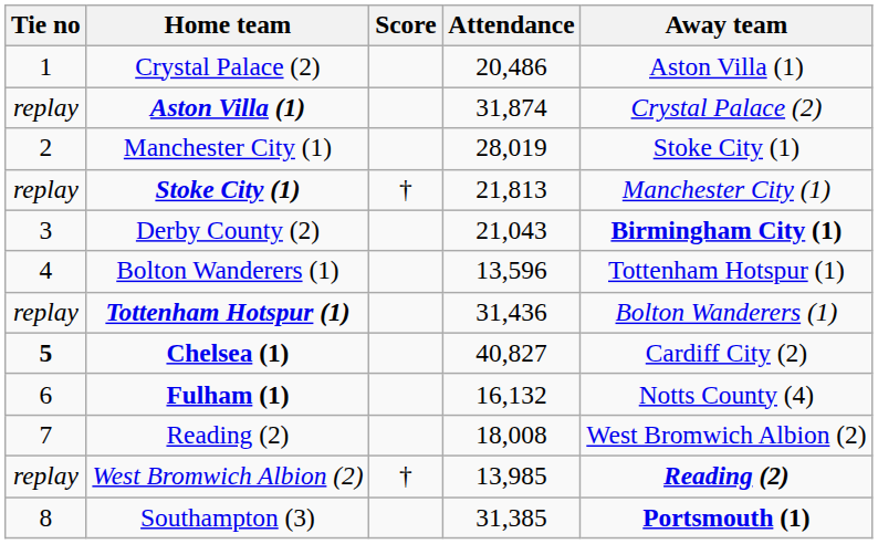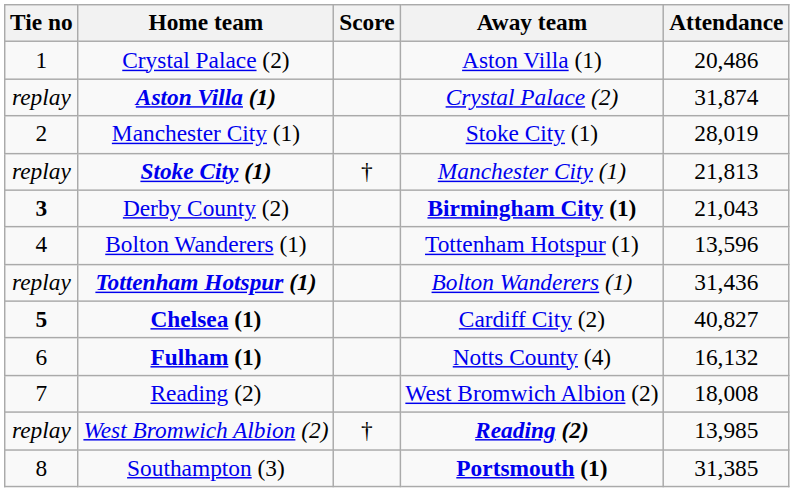columns swapped: Away team <-> Attendance
Derby County (2) | Tie no: normal -> bold
